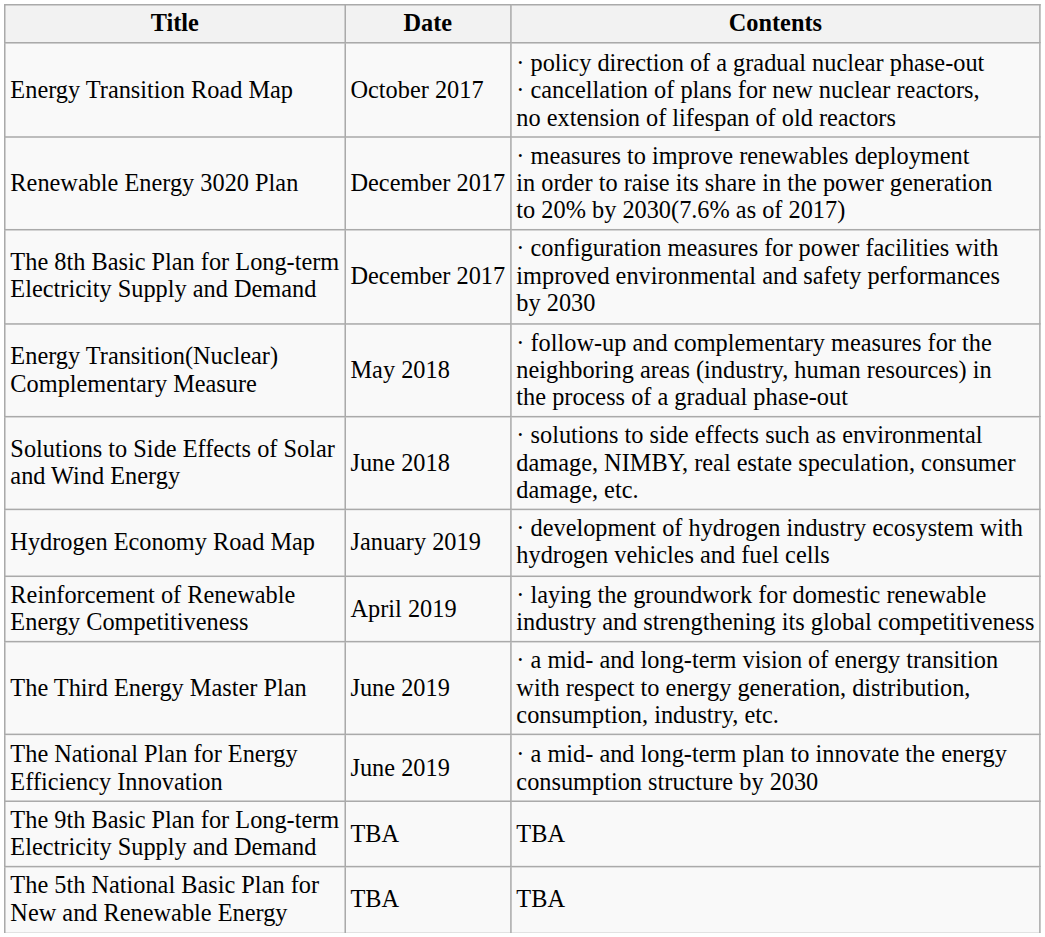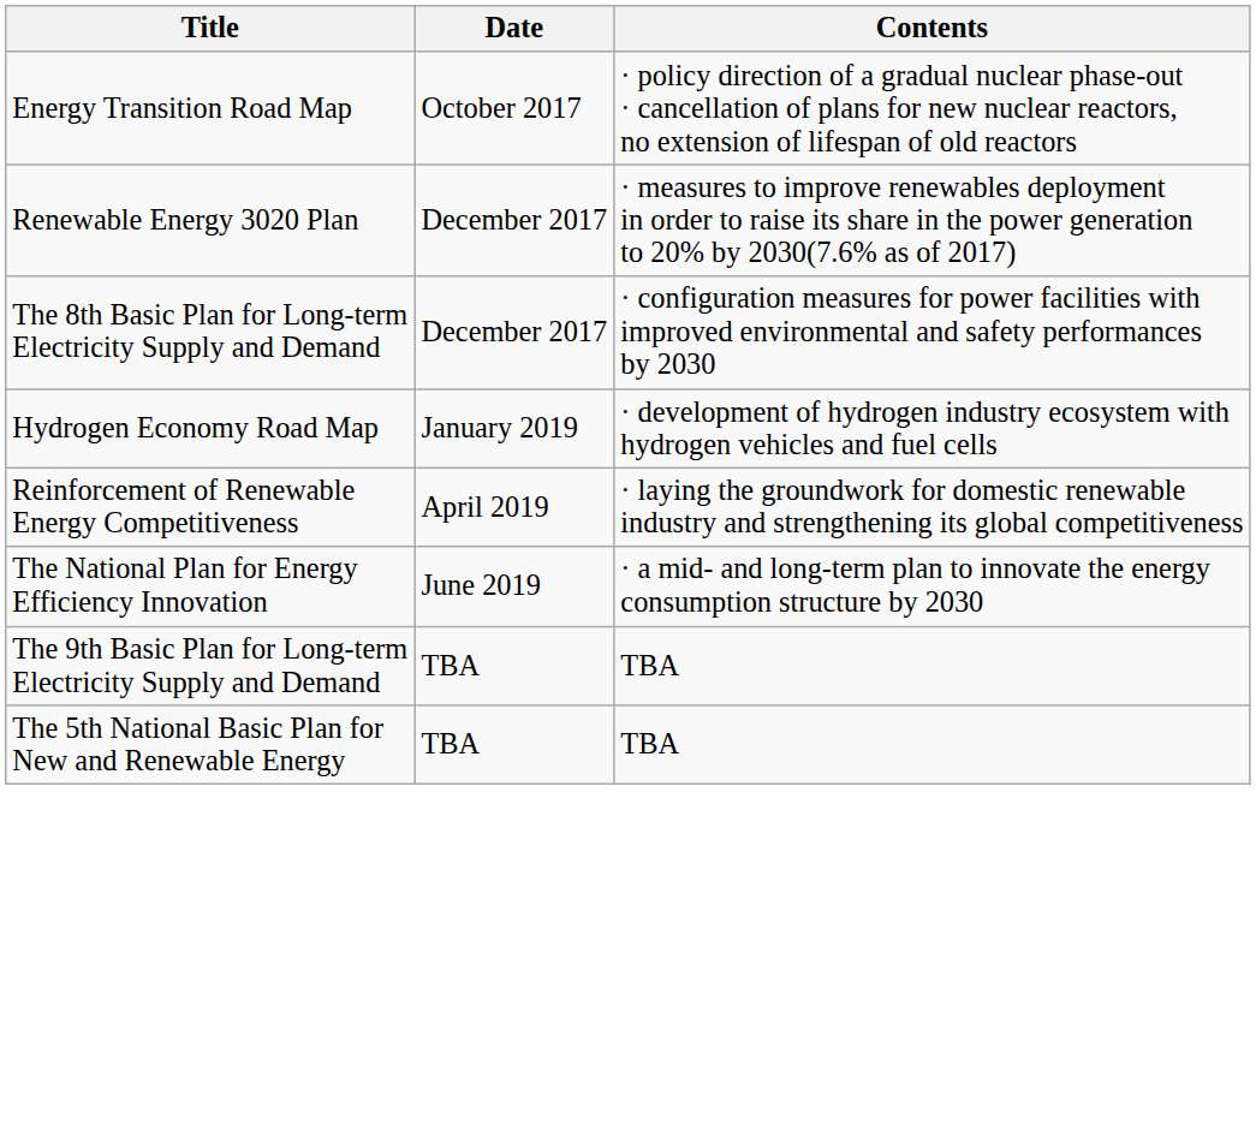- row: Energy Transition(Nuclear) Complementary Measure | May 2018 | · follow-up and complementary measures for the neighboring areas (industry, human resources) in the process of a gradual phase-out
- row: Solutions to Side Effects of Solar and Wind Energy | June 2018 | · solutions to side effects such as environmental damage, NIMBY, real estate speculation, consumer damage, etc.
- row: The Third Energy Master Plan | June 2019 | · a mid- and long-term vision of energy transition with respect to energy generation, distribution, consumption, industry, etc.
